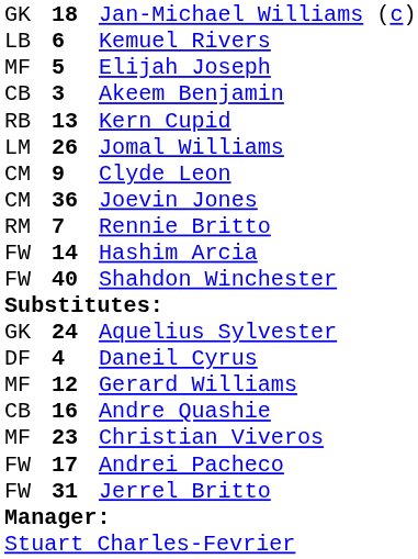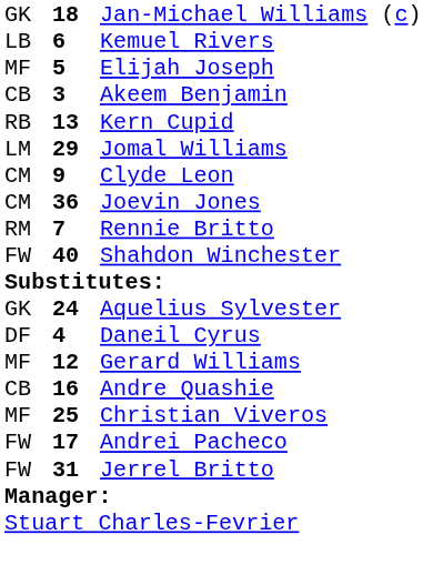Jomal Williams | column 2: 26 -> 29
- row: FW | 14 | Hashim Arcia
Christian Viveros | column 2: 23 -> 25
